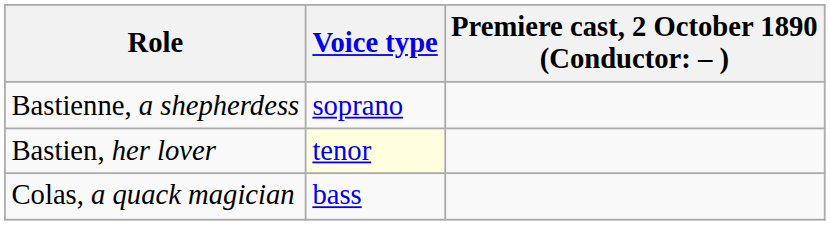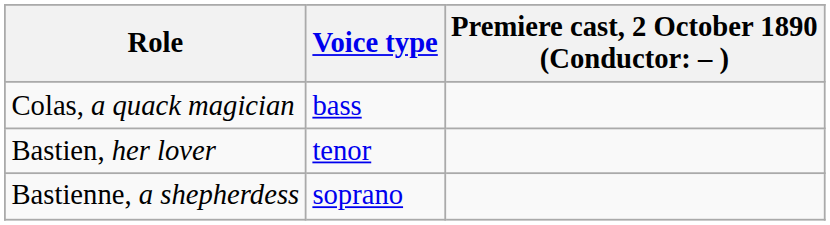rows swapped: Bastienne, a shepherdess <-> Colas, a quack magician
Bastien, her lover | Voice type: lightyellow background -> no background
